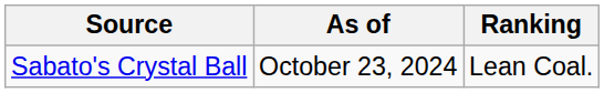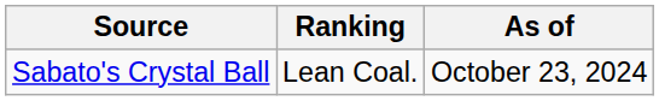columns swapped: Ranking <-> As of
